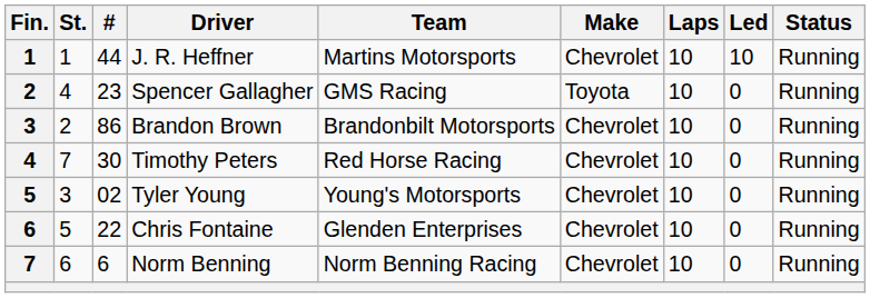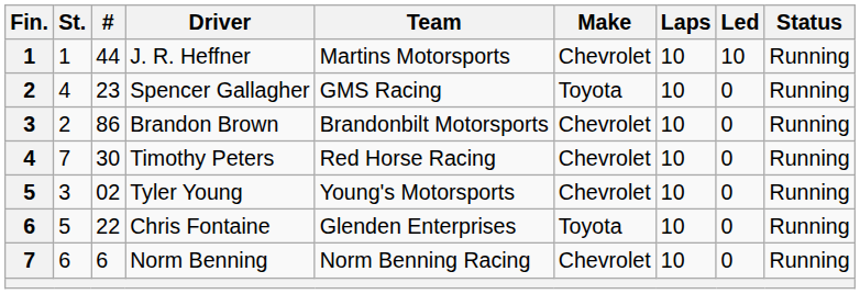Chris Fontaine | Make: Chevrolet -> Toyota
